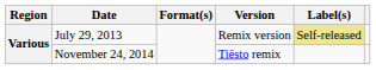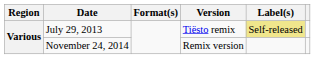July 29, 2013 | Version: Remix version -> Tiësto remix
November 24, 2014 | Version: Tiësto remix -> Remix version
